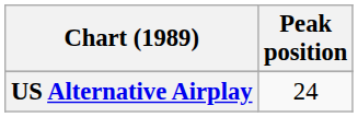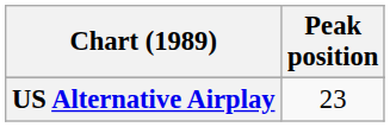US Alternative Airplay | Peak position: 24 -> 23
